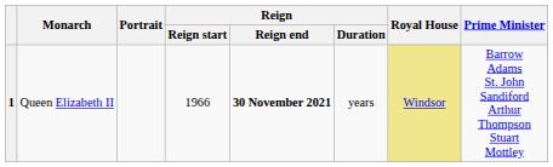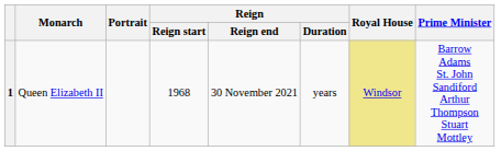1 | Reign / Reign start: 1966 -> 1968
1 | Reign / Reign end: bold -> normal
